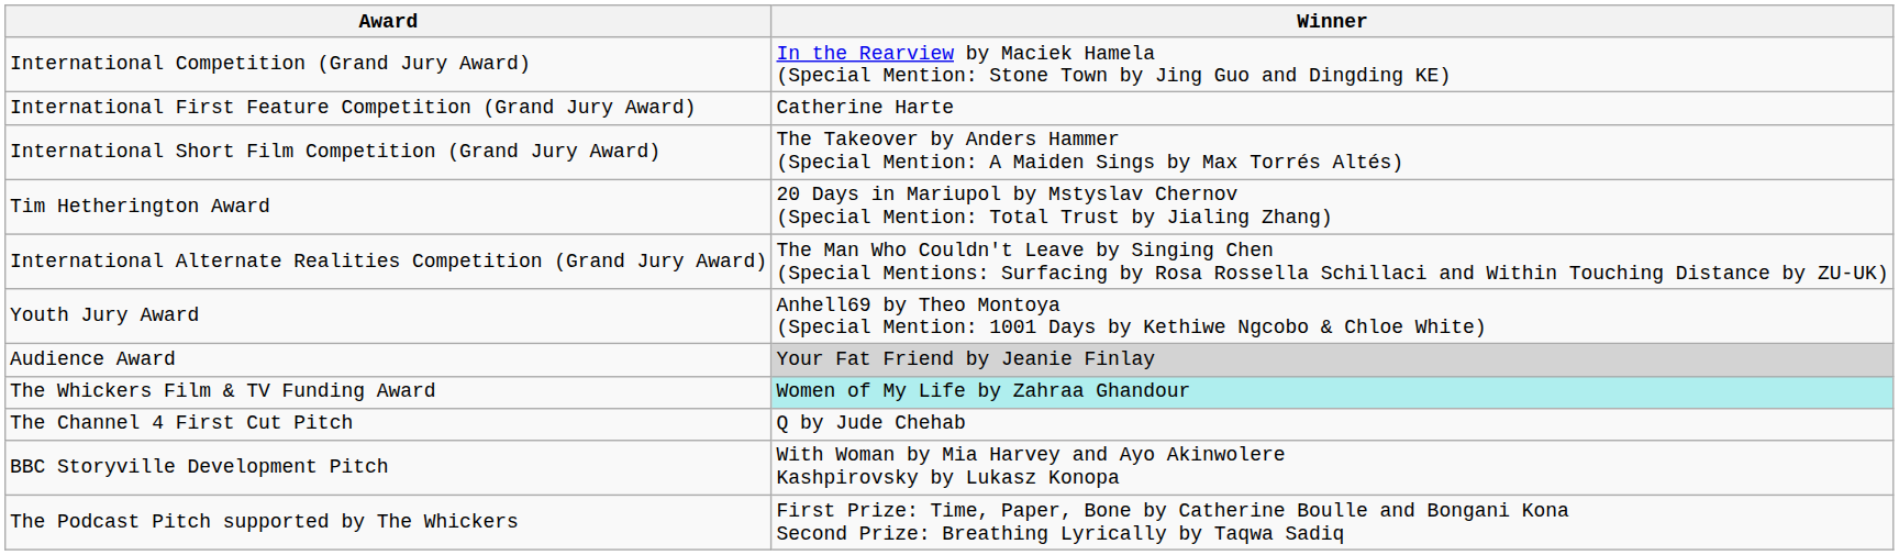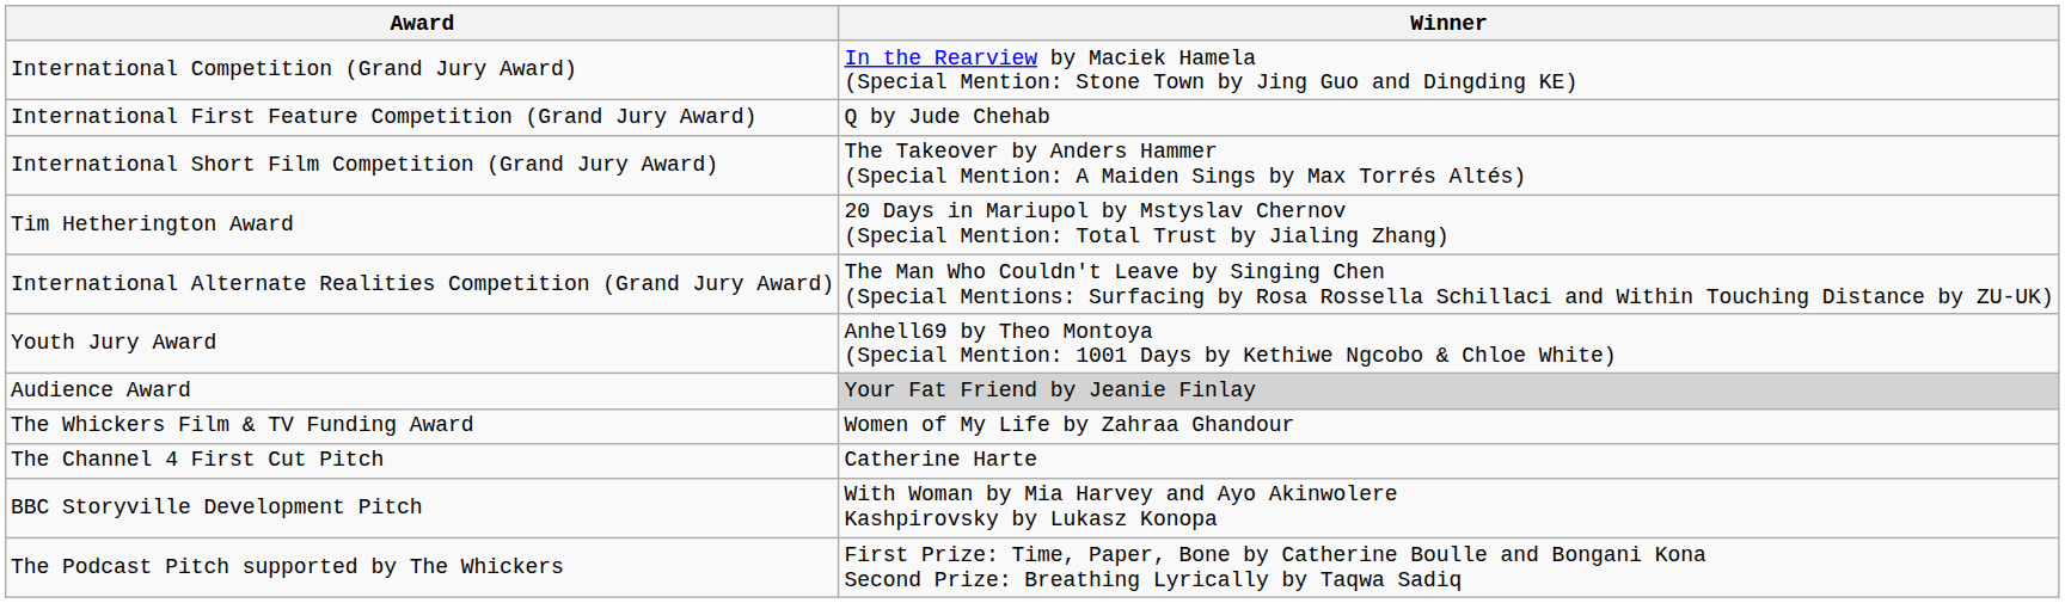International First Feature Competition (Grand Jury Award) | Winner: Catherine Harte -> Q by Jude Chehab
The Whickers Film & TV Funding Award | Winner: paleturquoise background -> no background
The Channel 4 First Cut Pitch | Winner: Q by Jude Chehab -> Catherine Harte
